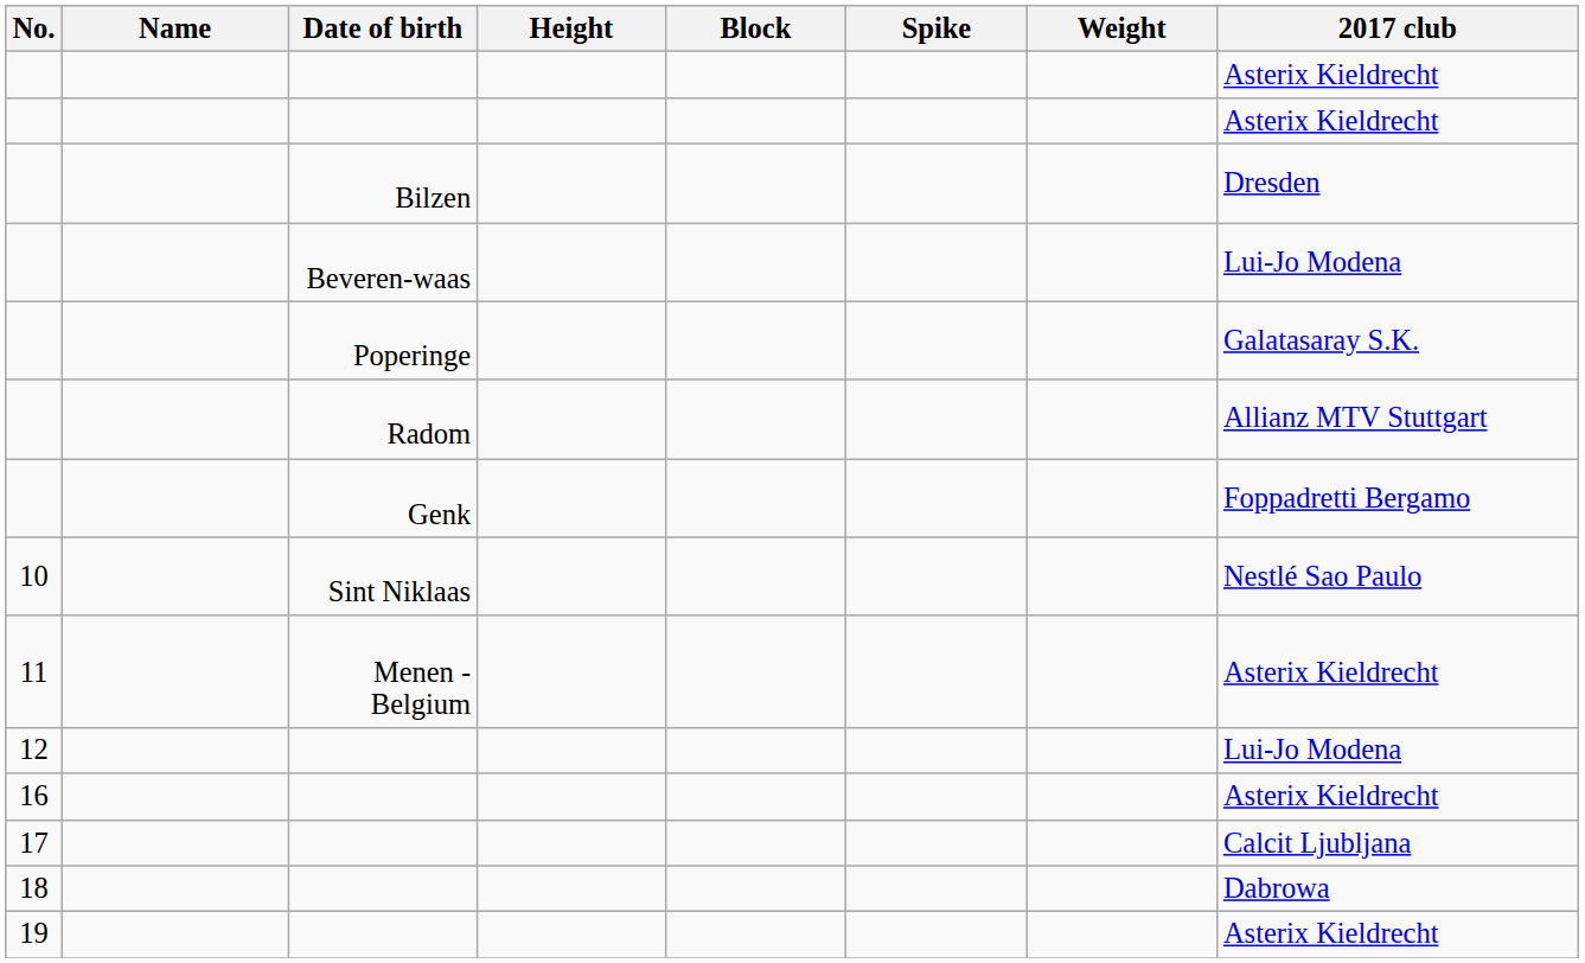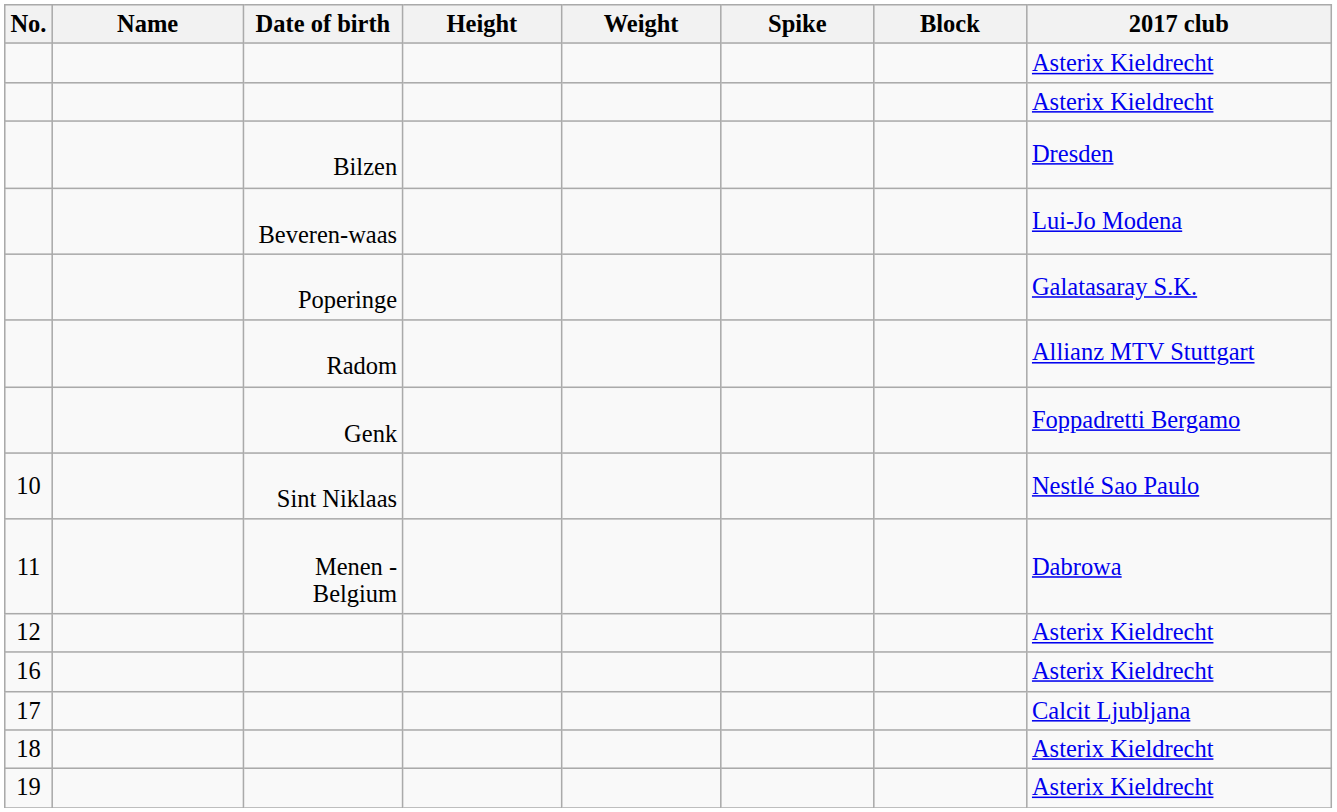columns swapped: Weight <-> Block
11 | 2017 club: Asterix Kieldrecht -> Dabrowa
12 | 2017 club: Lui-Jo Modena -> Asterix Kieldrecht
18 | 2017 club: Dabrowa -> Asterix Kieldrecht
